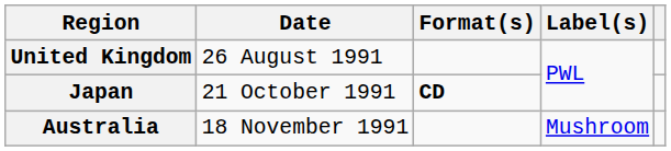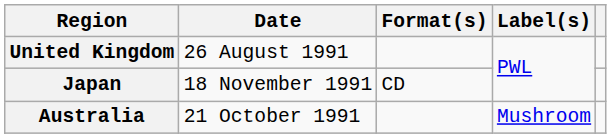Japan | Date: 21 October 1991 -> 18 November 1991
Japan | Format(s): bold -> normal
Australia | Date: 18 November 1991 -> 21 October 1991
